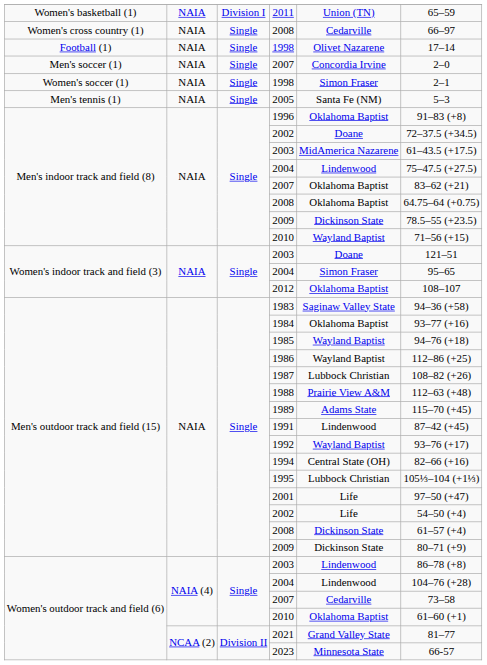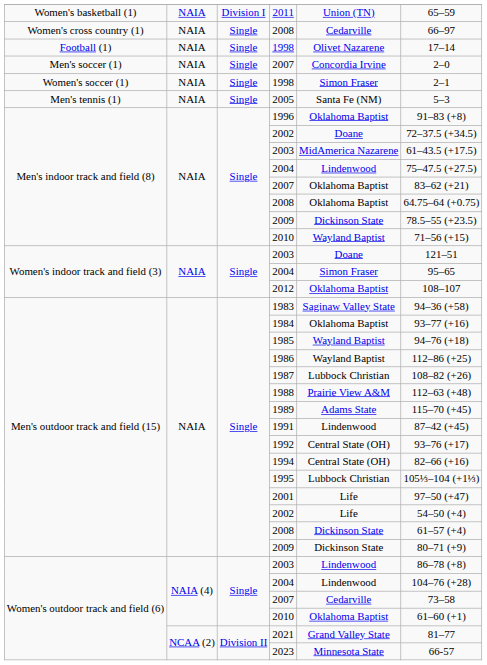1992 | column 5: Wayland Baptist -> Central State (OH)
